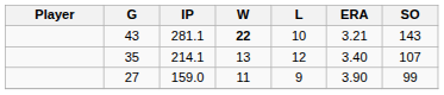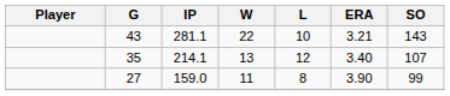43 | W: bold -> normal
27 | L: 9 -> 8
